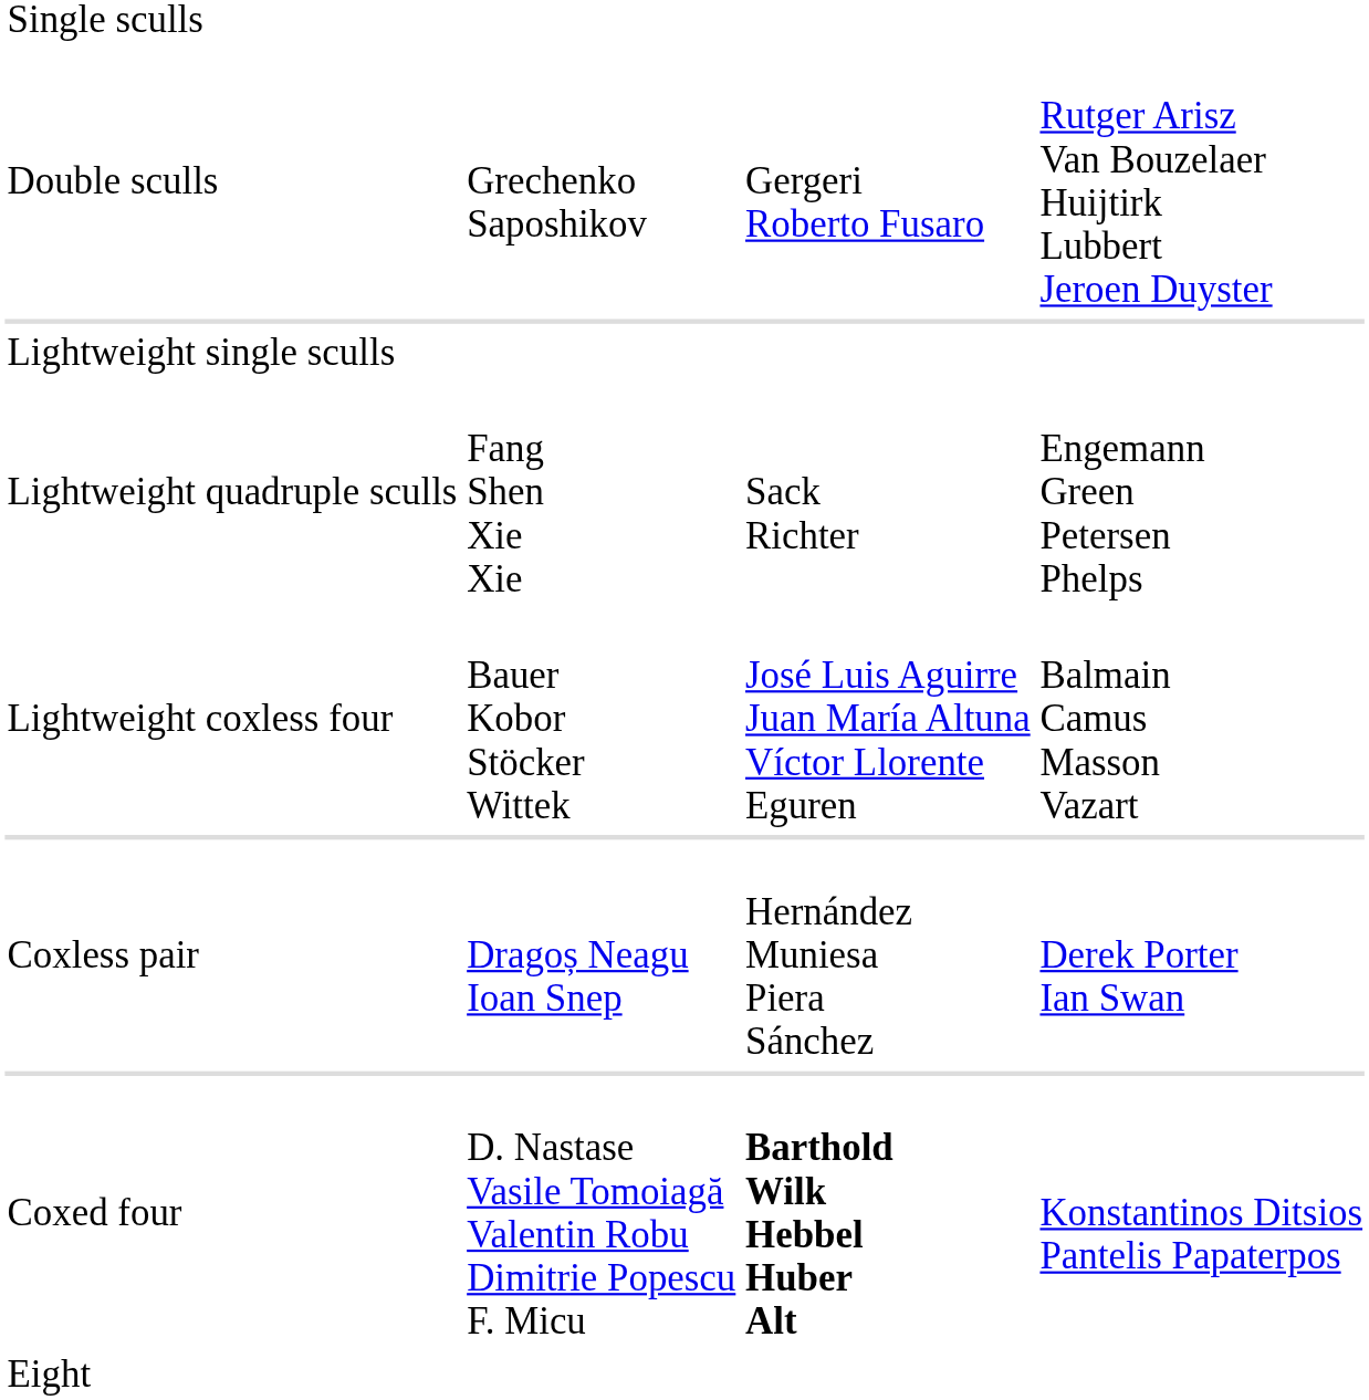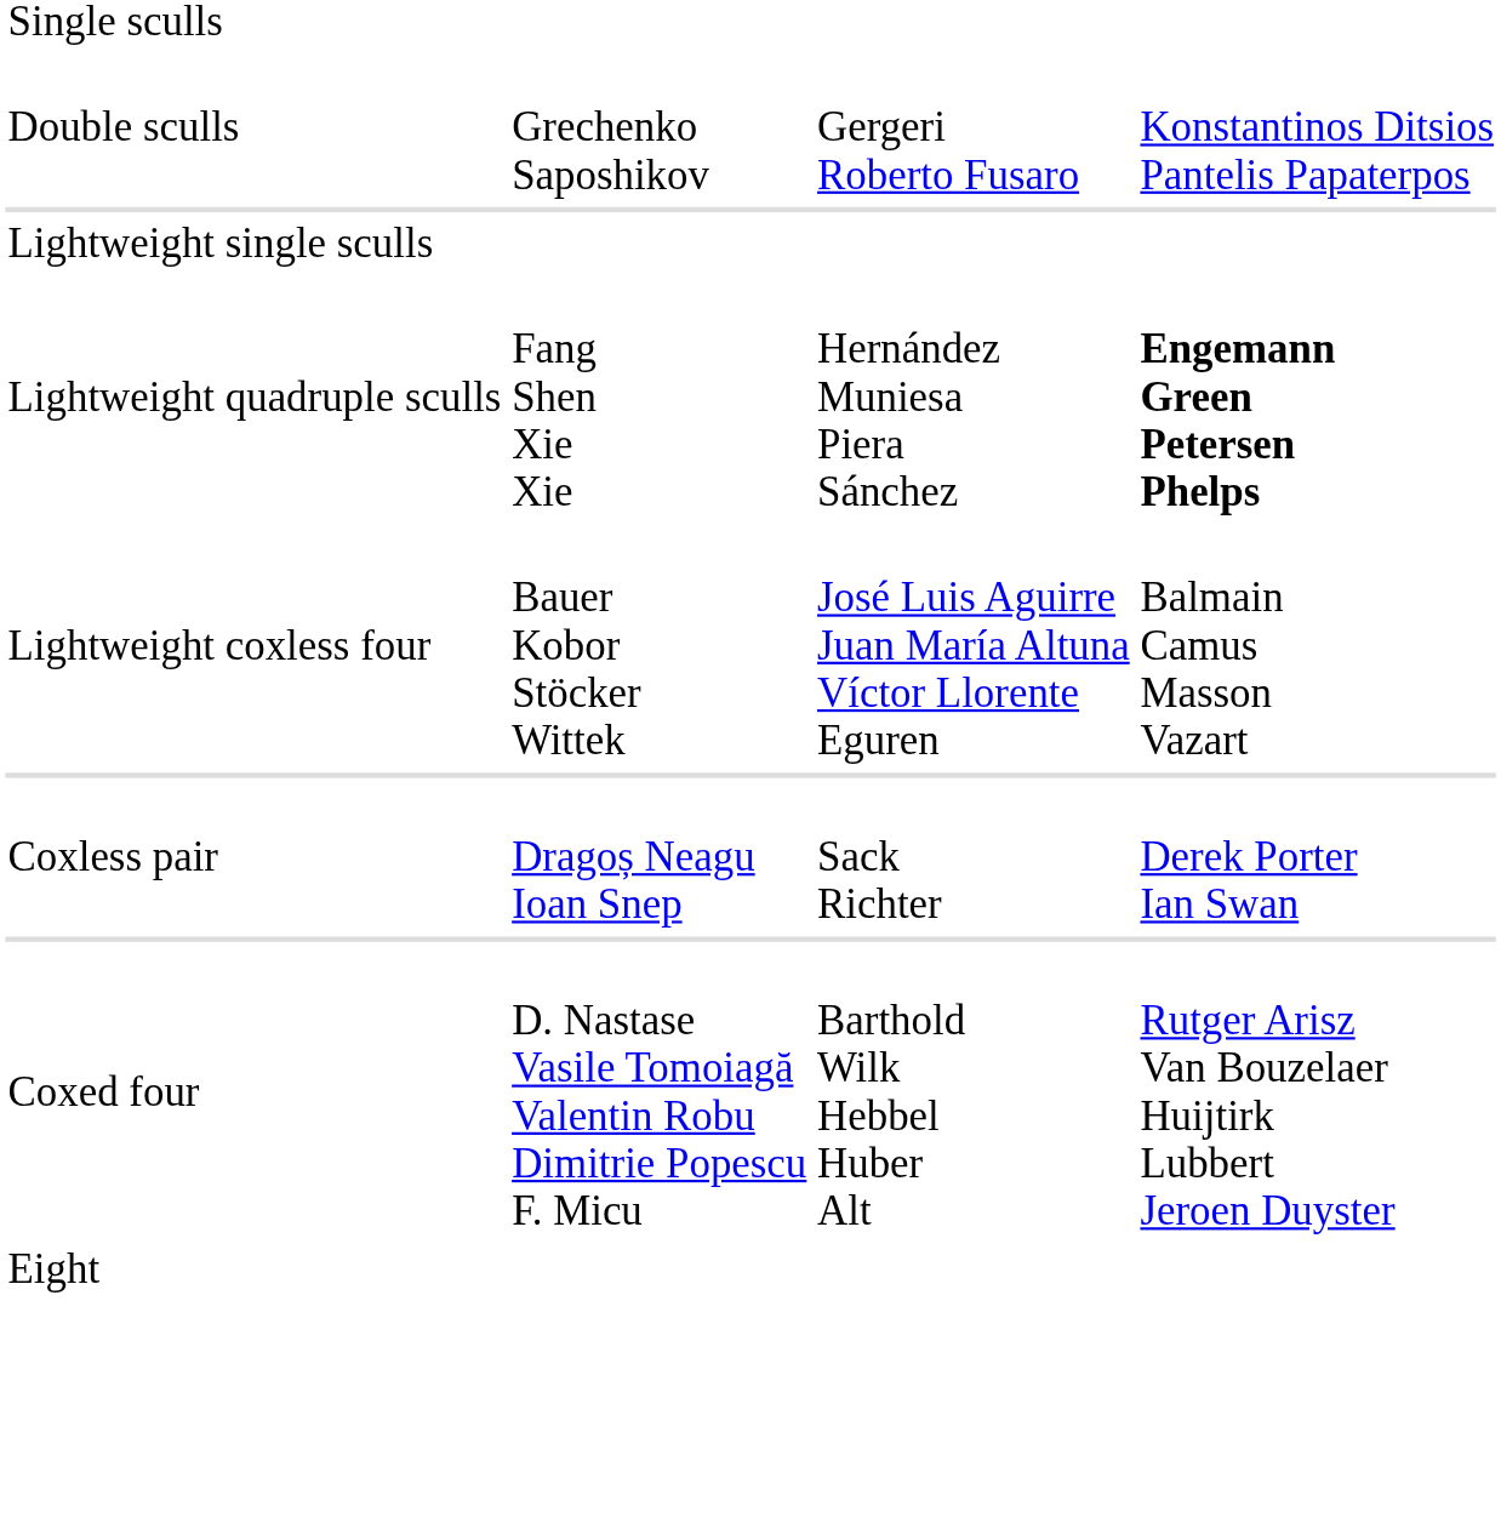Double sculls | column 4: Rutger Arisz Van Bouzelaer Huijtirk Lubbert Jeroen Duyster -> Konstantinos Ditsios Pantelis Papaterpos
Lightweight quadruple sculls | column 3: Sack Richter -> Hernández Muniesa Piera Sánchez
Lightweight quadruple sculls | column 4: normal -> bold
Coxless pair | column 3: Hernández Muniesa Piera Sánchez -> Sack Richter
Coxed four | column 3: bold -> normal
Coxed four | column 4: Konstantinos Ditsios Pantelis Papaterpos -> Rutger Arisz Van Bouzelaer Huijtirk Lubbert Jeroen Duyster
